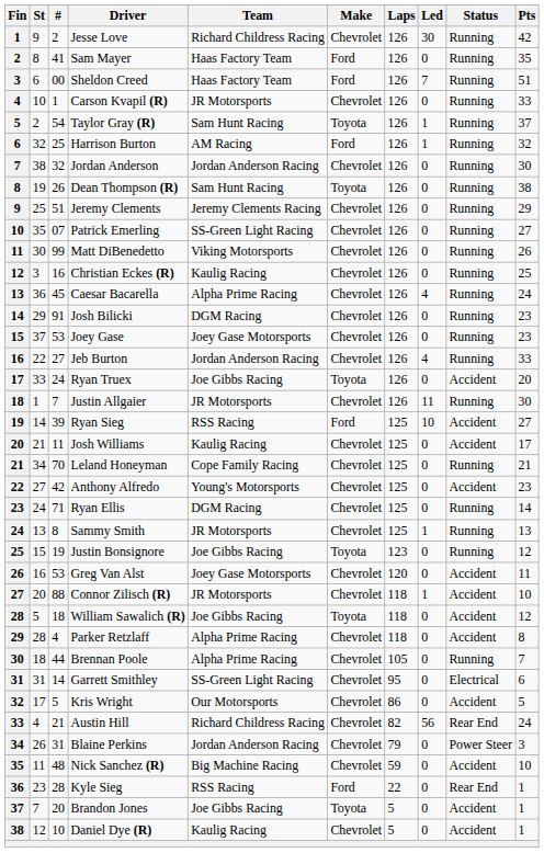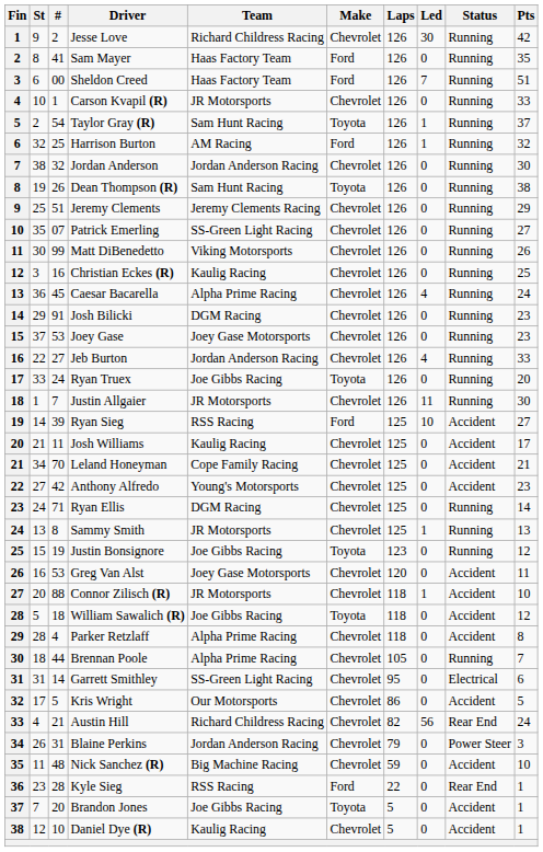Ryan Truex | Status: Accident -> Running
Leland Honeyman | Status: Running -> Accident
